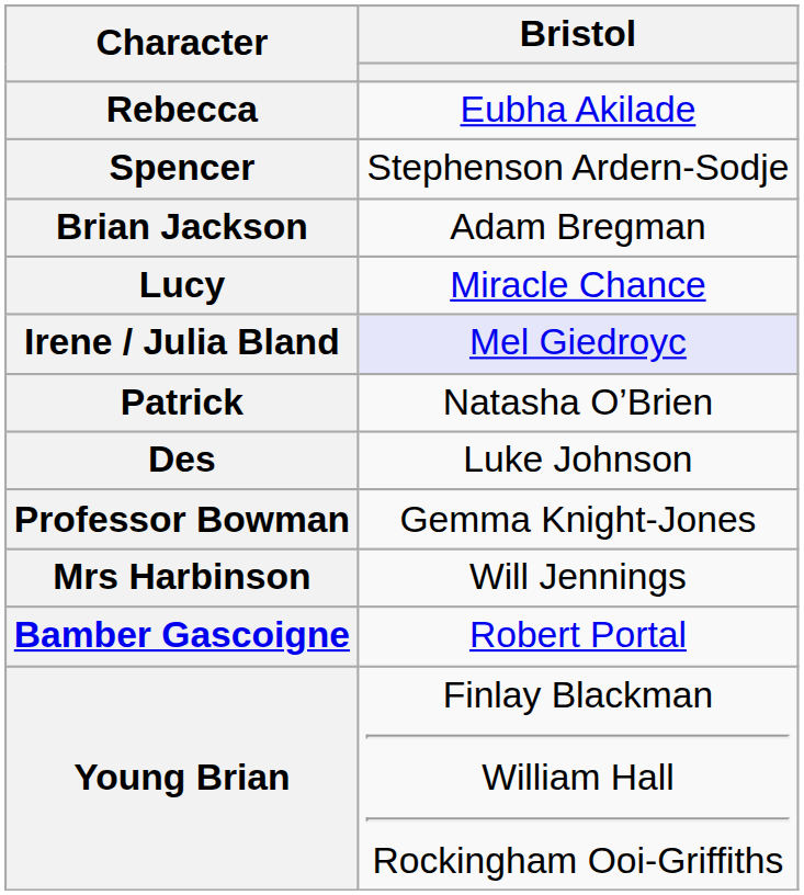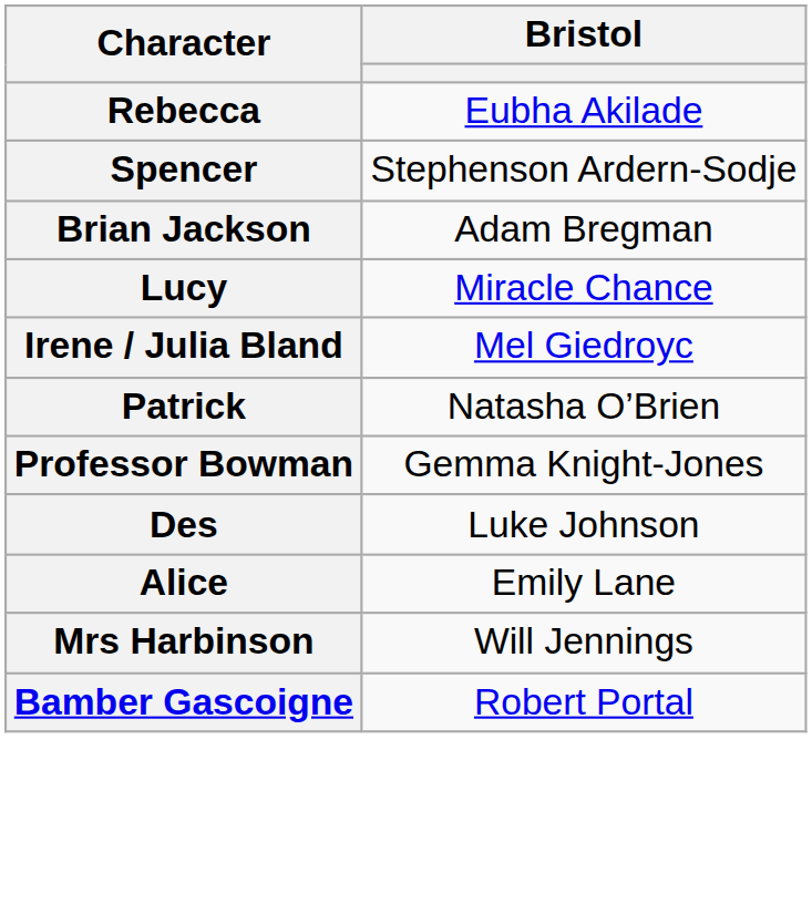Irene / Julia Bland | Bristol: lavender background -> no background
rows swapped: Des <-> Professor Bowman
+ row: Alice | Emily Lane
- row: Young Brian | Finlay Blackman William Hall Rockingham Ooi-Griffiths
